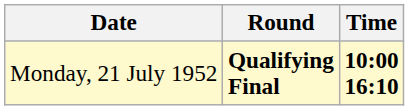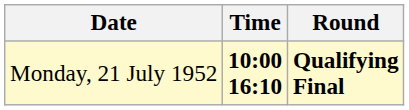columns swapped: Time <-> Round
